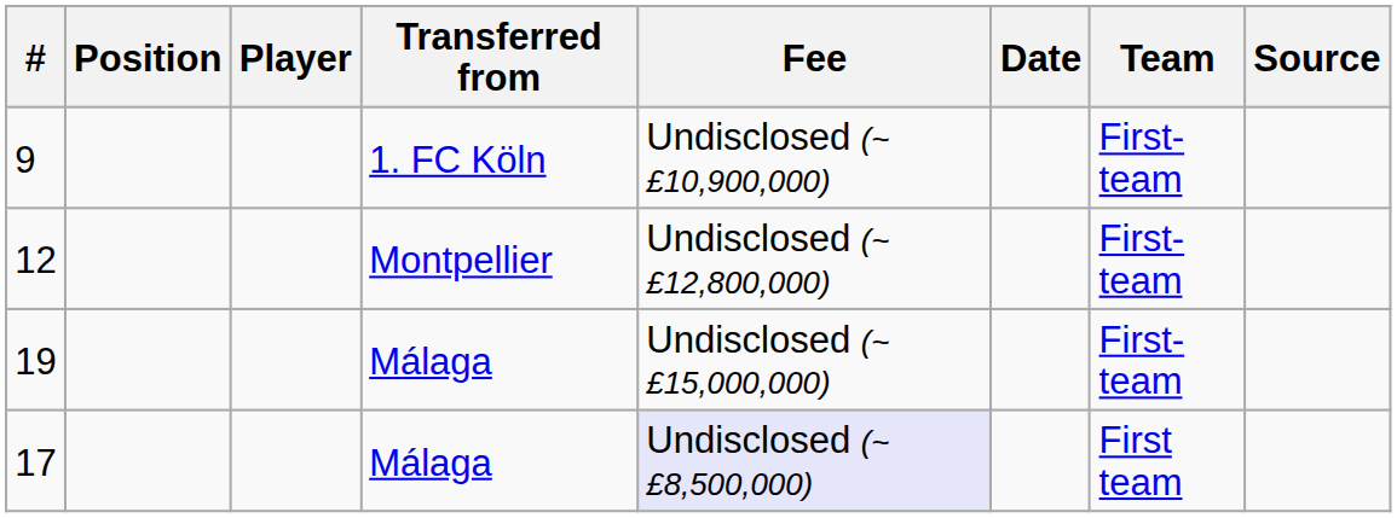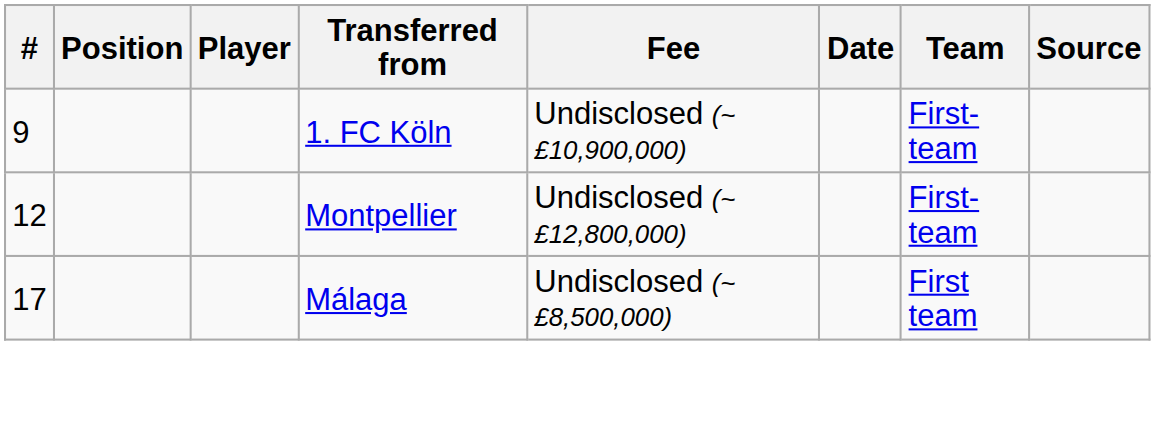- row: 19 | Málaga | Undisclosed (~ £15,000,000) | First-team
17 | Fee: lavender background -> no background
